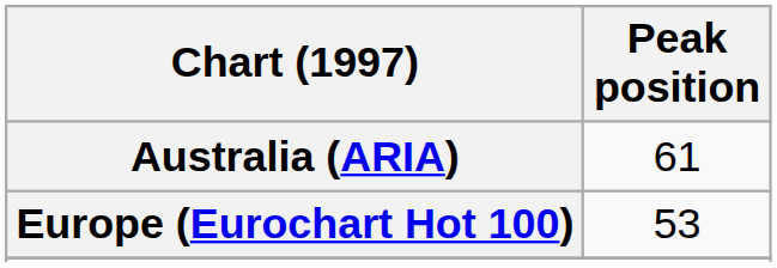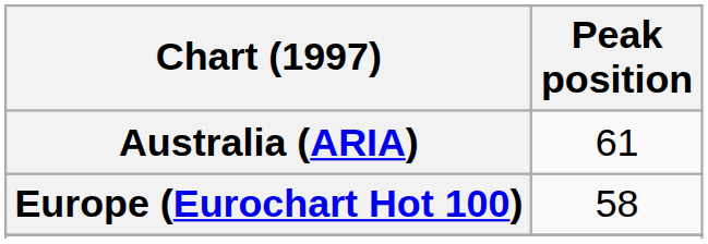Europe (Eurochart Hot 100) | Peak position: 53 -> 58
